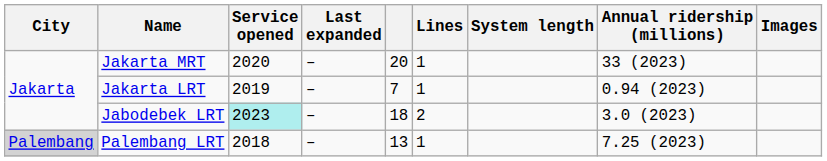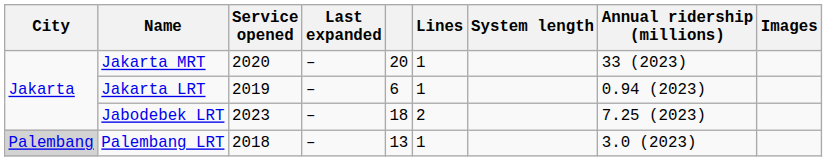Jakarta LRT | column 5: 7 -> 6
Jabodebek LRT | Service opened: paleturquoise background -> no background
Jabodebek LRT | Annual ridership (millions): 3.0 (2023) -> 7.25 (2023)
Palembang LRT | Annual ridership (millions): 7.25 (2023) -> 3.0 (2023)
